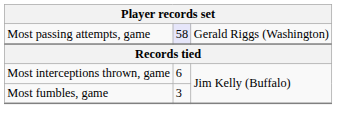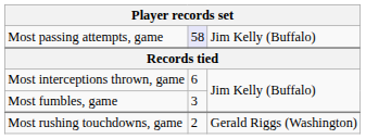Most passing attempts, game | column 3: Gerald Riggs (Washington) -> Jim Kelly (Buffalo)
+ row: Most rushing touchdowns, game | 2 | Gerald Riggs (Washington)
